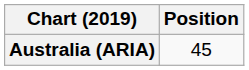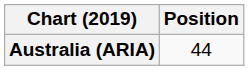Australia (ARIA) | Position: 45 -> 44
